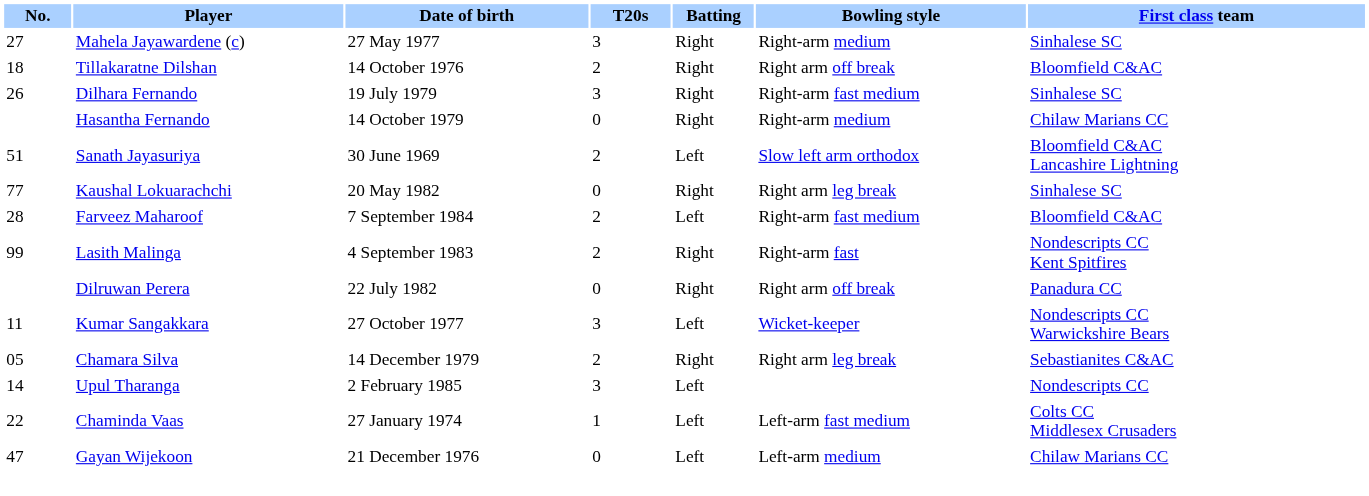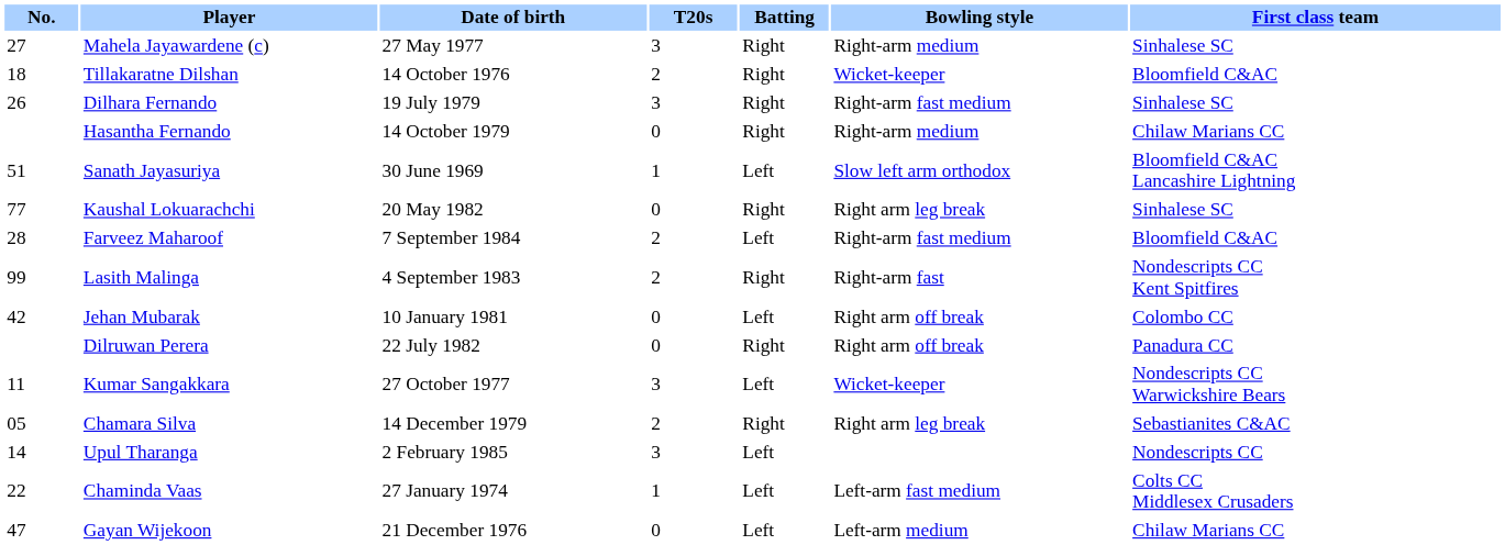Tillakaratne Dilshan | Bowling style: Right arm off break -> Wicket-keeper
Sanath Jayasuriya | T20s: 2 -> 1
+ row: 42 | Jehan Mubarak | 10 January 1981 | 0 | Left | Right arm off break | Colombo CC
